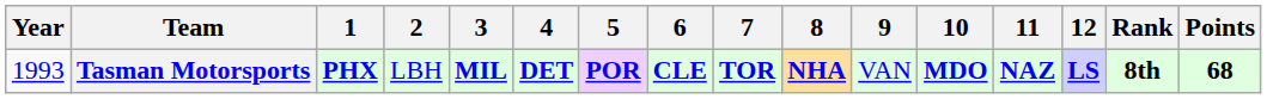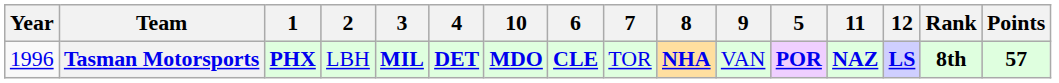columns swapped: 5 <-> 10
Tasman Motorsports | Year: 1993 -> 1996
Tasman Motorsports | 7: bold -> normal
Tasman Motorsports | Points: 68 -> 57
